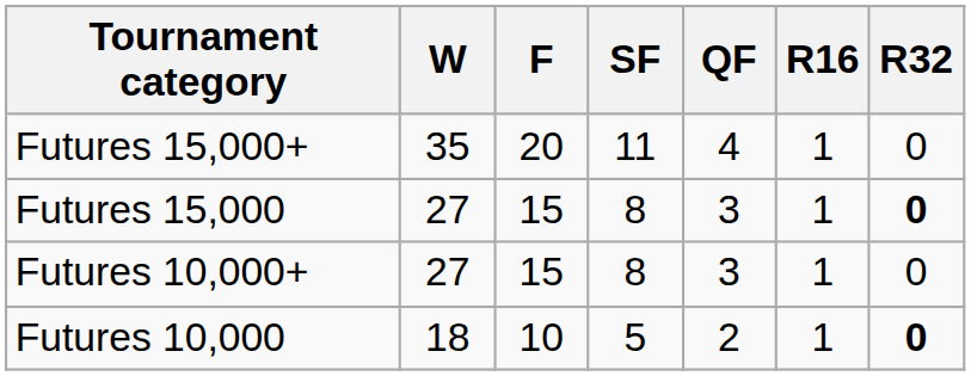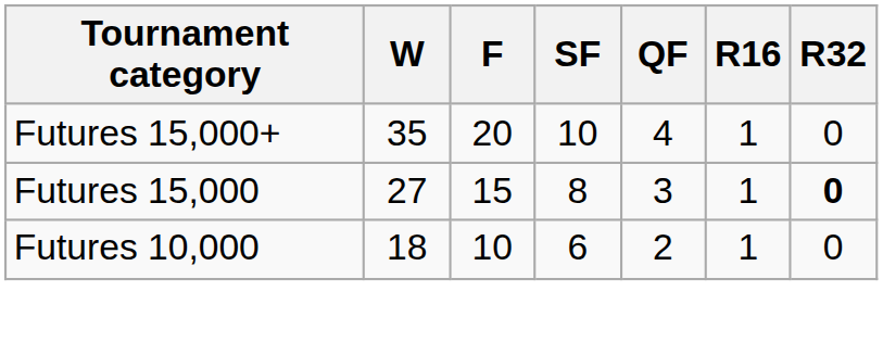Futures 15,000+ | SF: 11 -> 10
- row: Futures 10,000+ | 27 | 15 | 8 | 3 | 1 | 0
Futures 10,000 | SF: 5 -> 6
Futures 10,000 | R32: bold -> normal
